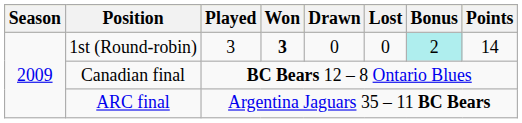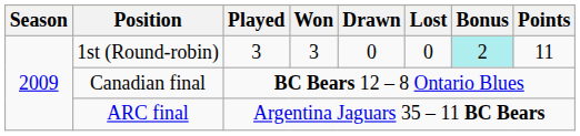1st (Round-robin) | Won: bold -> normal
1st (Round-robin) | Points: 14 -> 11
